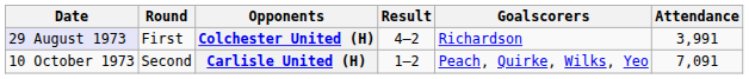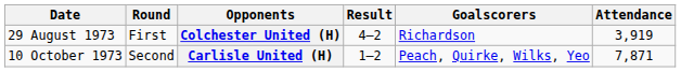Colchester United (H) | Date: lavender background -> no background
Colchester United (H) | Attendance: 3,991 -> 3,919
Carlisle United (H) | Attendance: 7,091 -> 7,871
